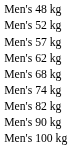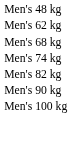- row: Men's 52 kg
- row: Men's 57 kg
